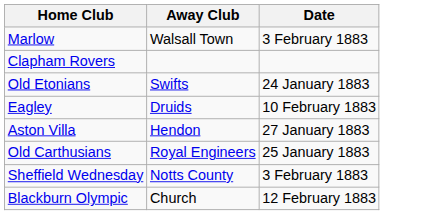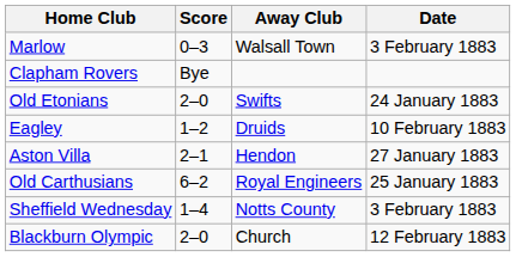+ column: Score | 0–3 | Bye | 2–0 | 1–2 | 2–1 | 6–2 | 1–4 | 2–0
